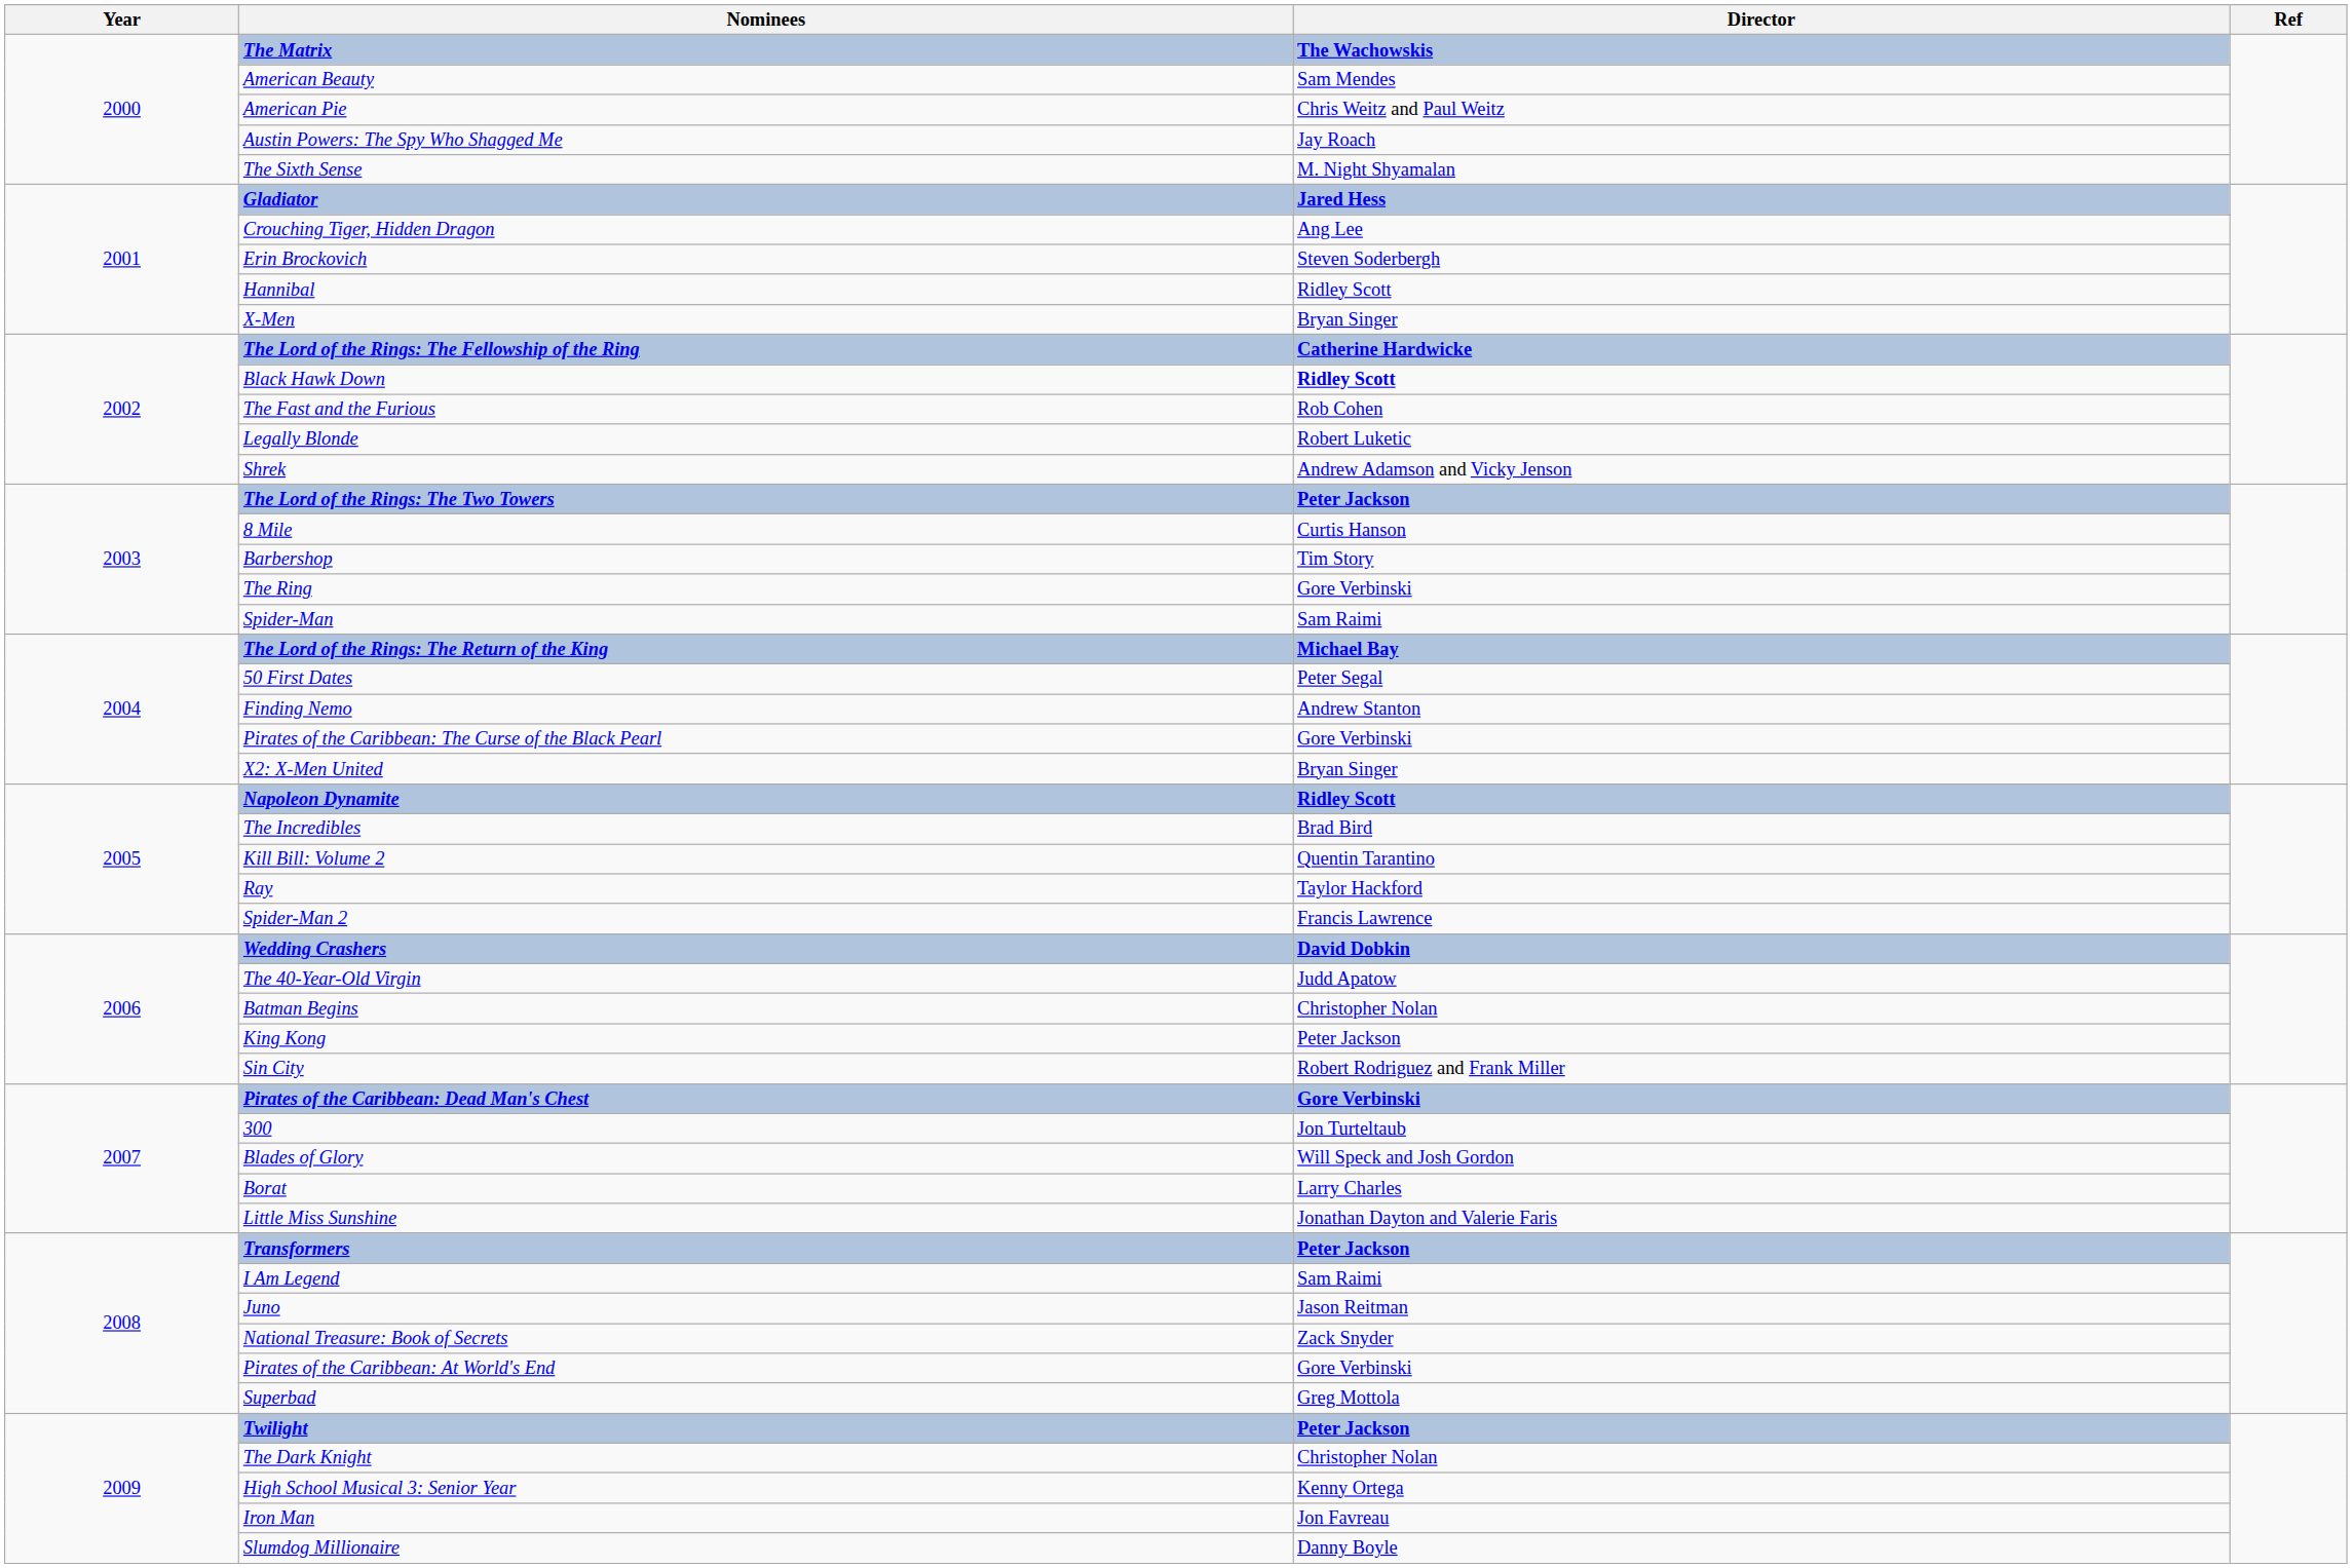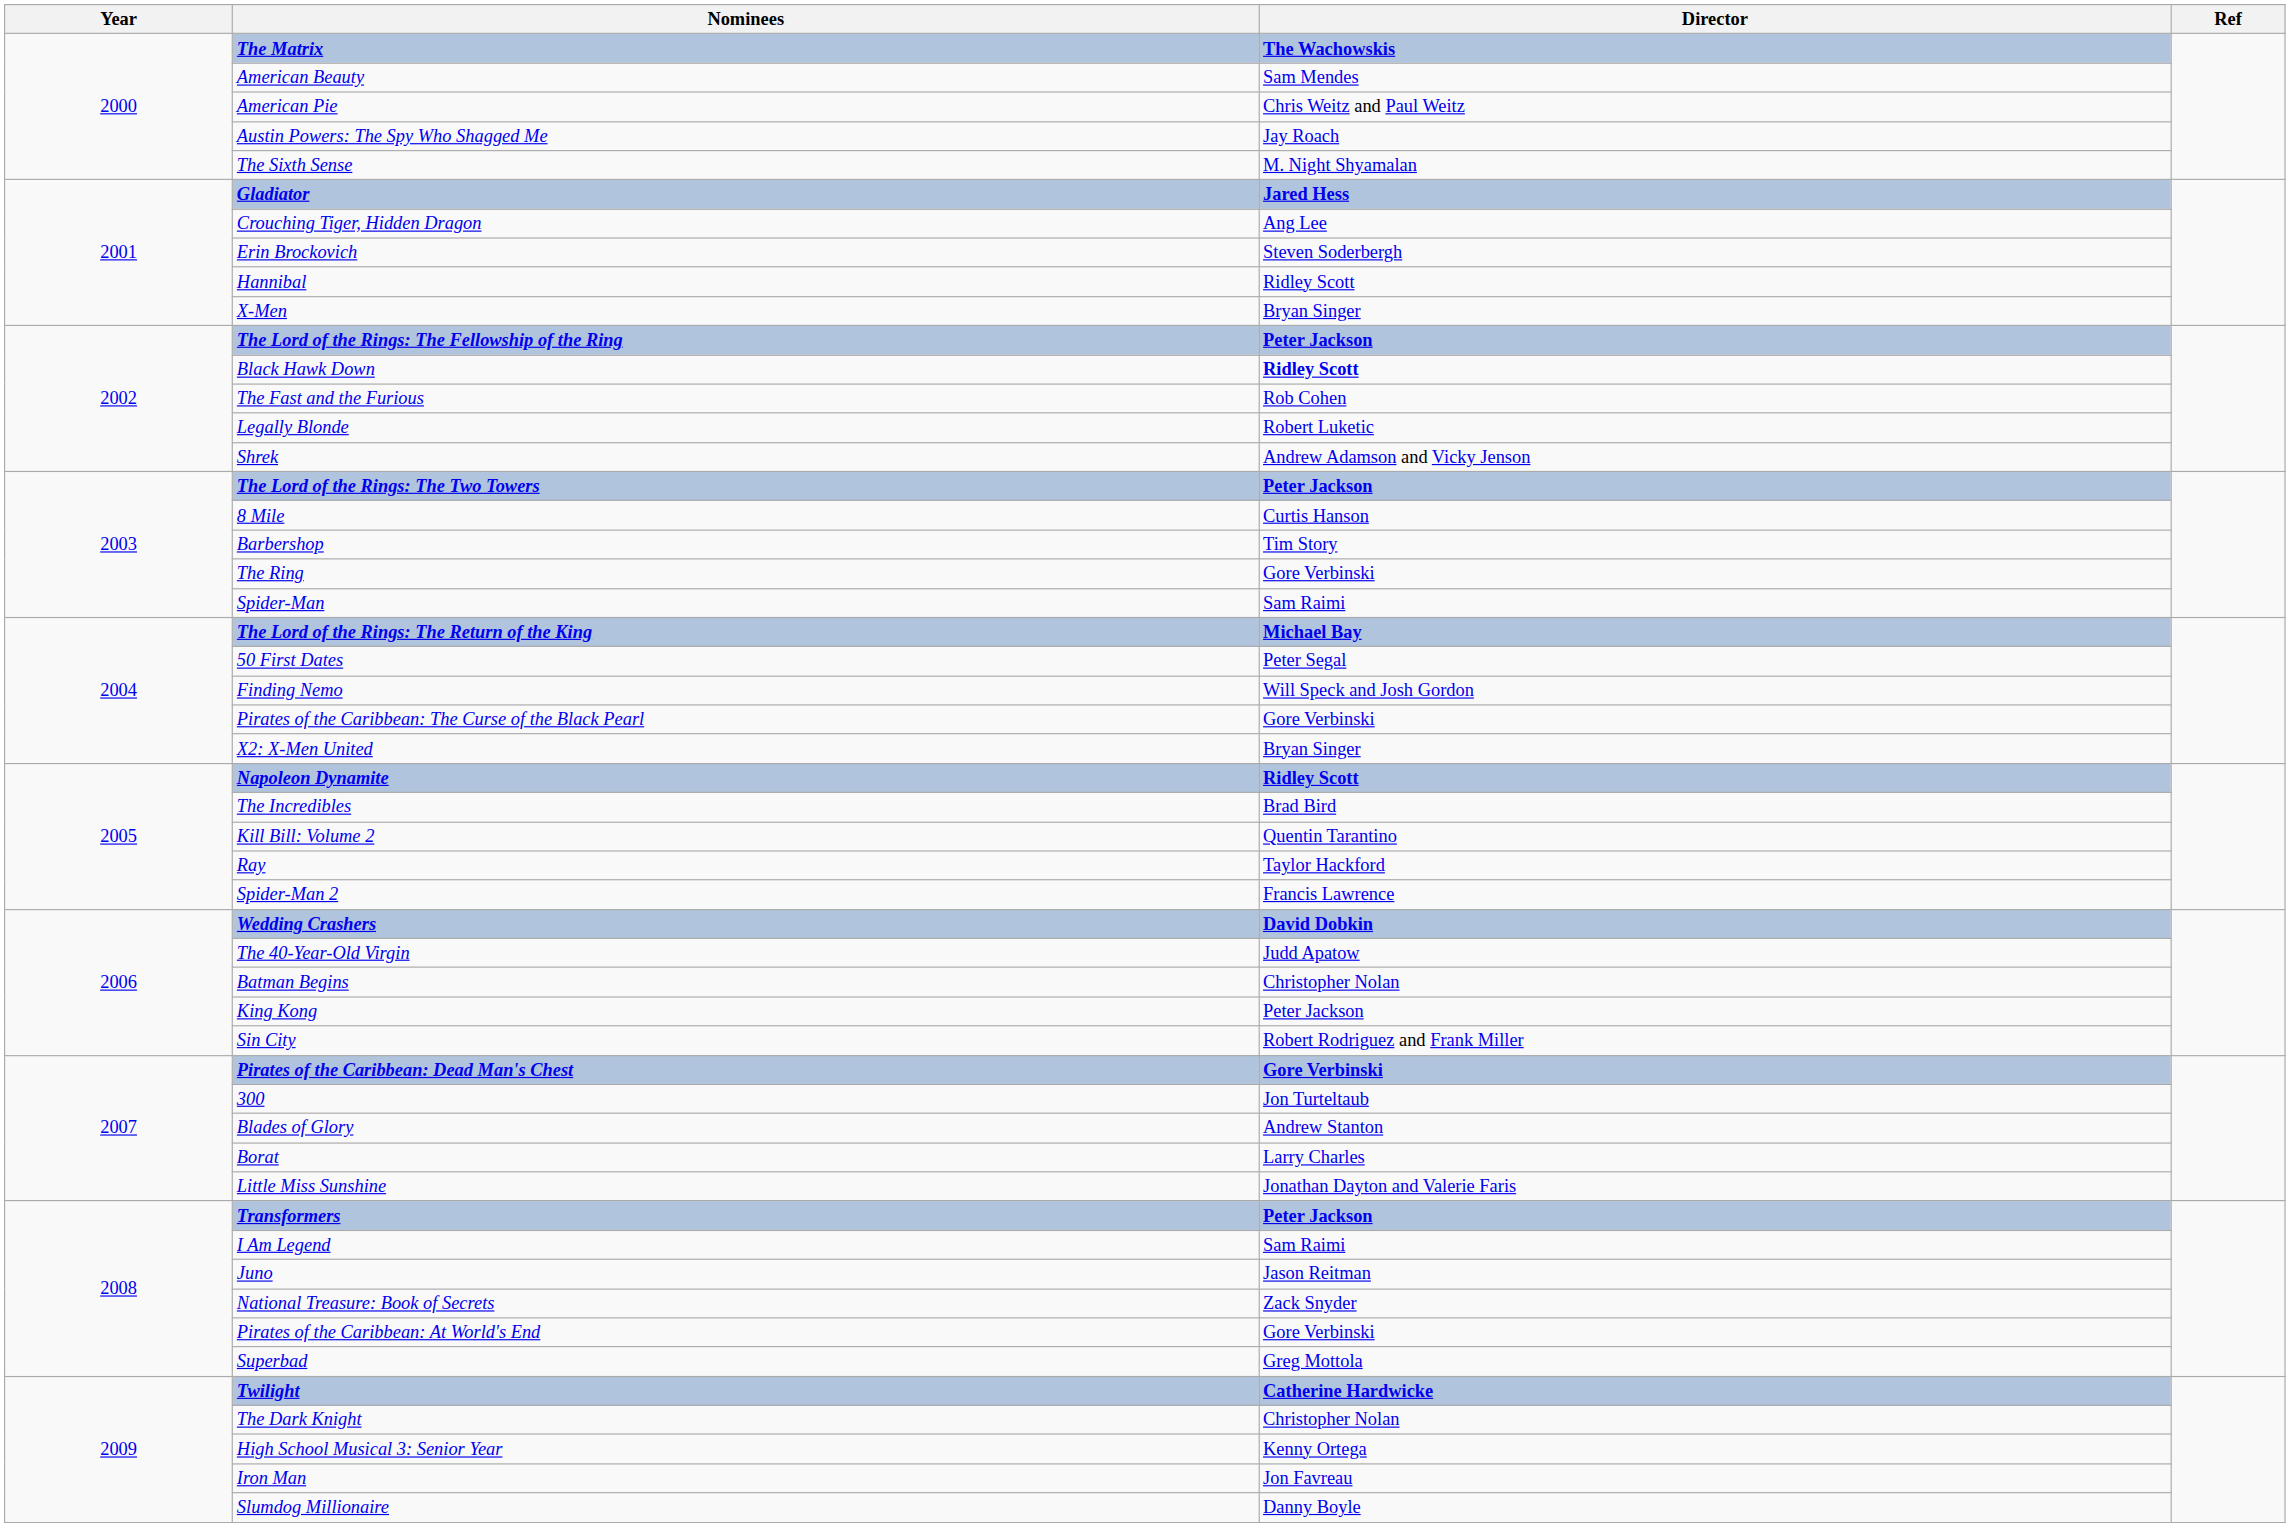The Lord of the Rings: The Fellowship of the Ring | Director: Catherine Hardwicke -> Peter Jackson
Finding Nemo | Director: Andrew Stanton -> Will Speck and Josh Gordon
Blades of Glory | Director: Will Speck and Josh Gordon -> Andrew Stanton
Twilight | Director: Peter Jackson -> Catherine Hardwicke
